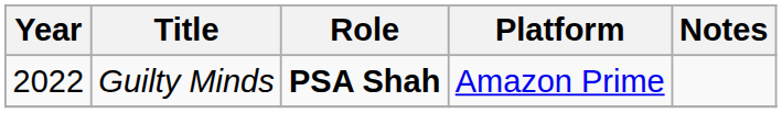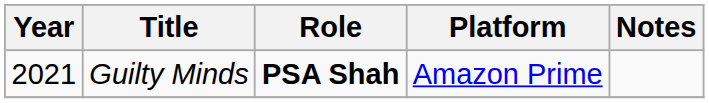Guilty Minds | Year: 2022 -> 2021
